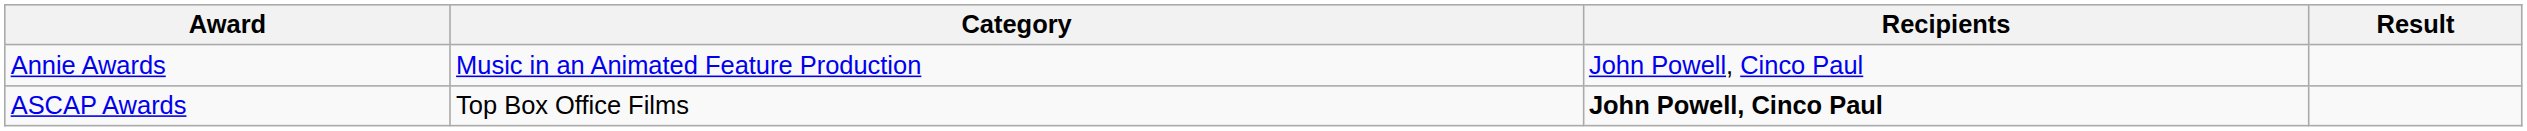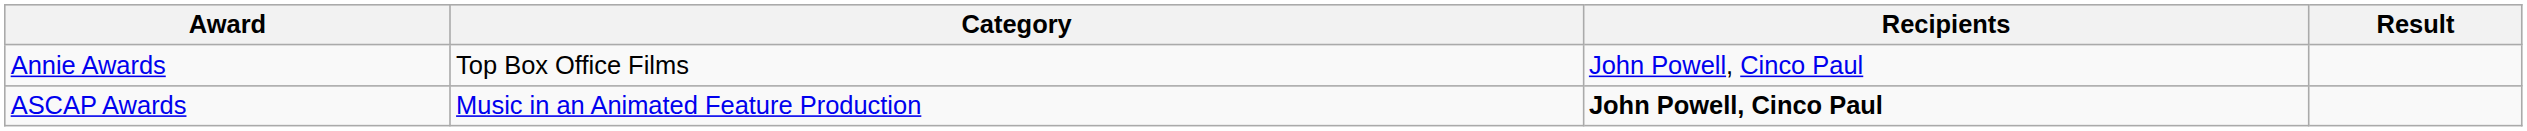Annie Awards | Category: Music in an Animated Feature Production -> Top Box Office Films
ASCAP Awards | Category: Top Box Office Films -> Music in an Animated Feature Production
